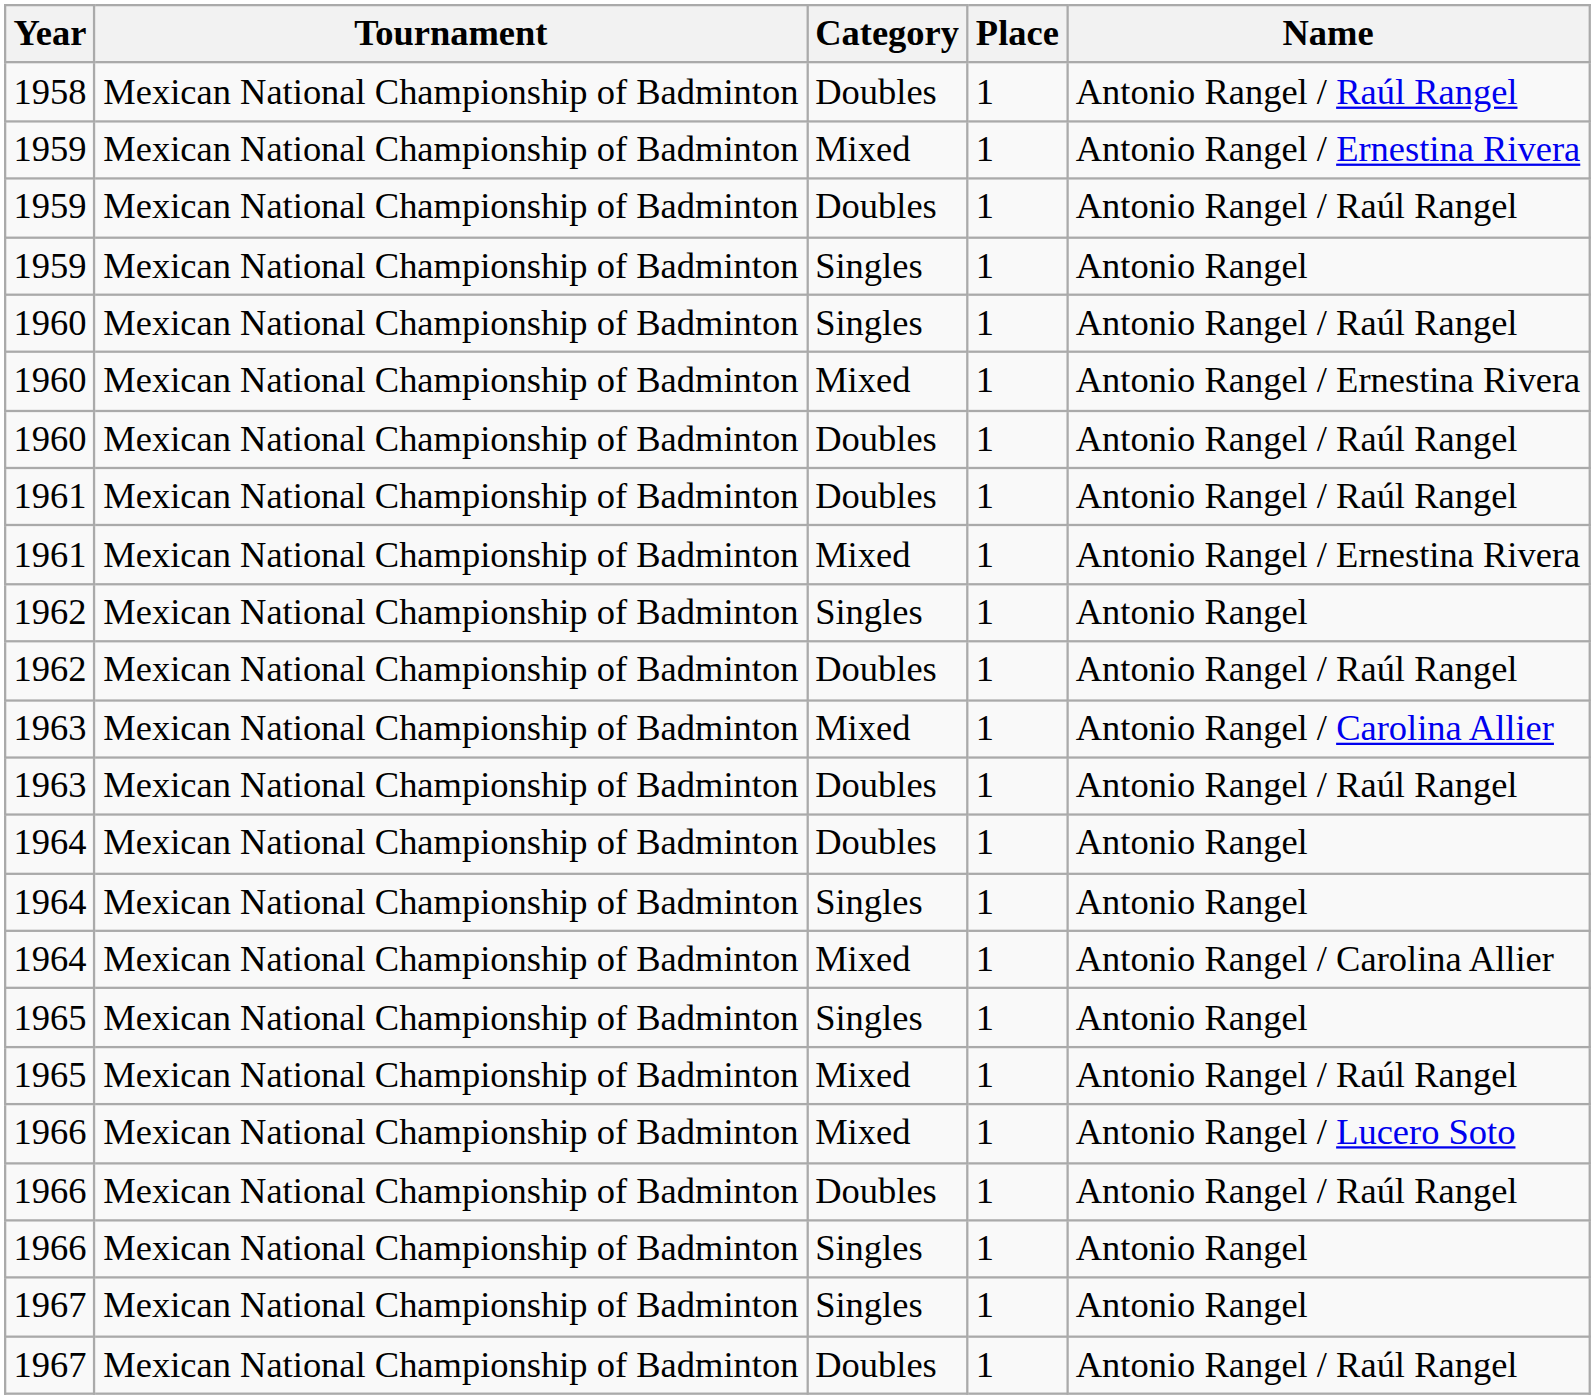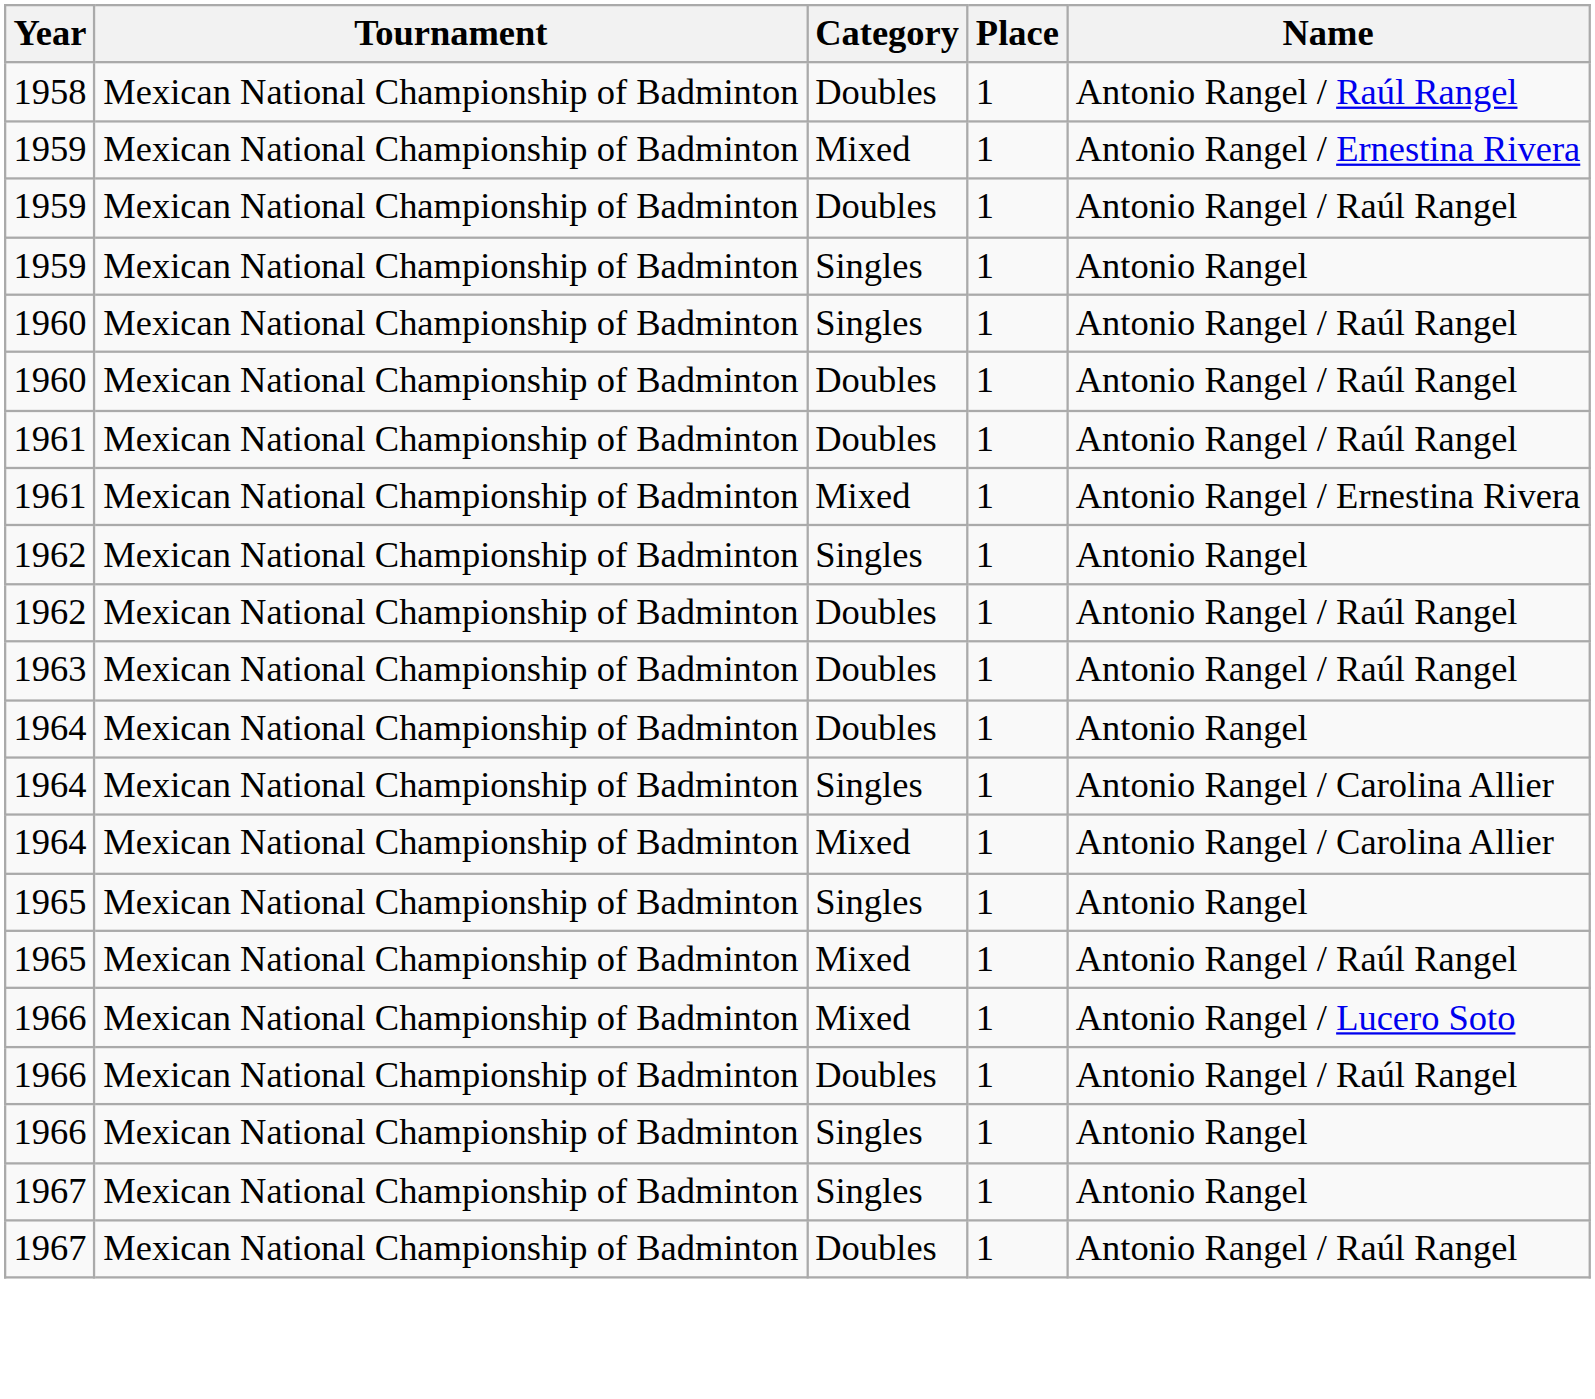- row: 1960 | Mexican National Championship of Badminton | Mixed | 1 | Antonio Rangel / Ernestina Rivera
- row: 1963 | Mexican National Championship of Badminton | Mixed | 1 | Antonio Rangel / Carolina Allier
1964 / Singles | Name: Antonio Rangel -> Antonio Rangel / Carolina Allier
